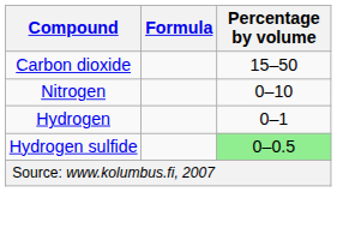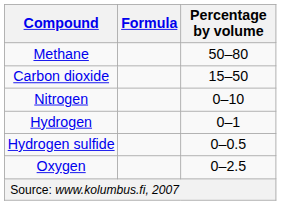+ row: Methane | 50–80
Hydrogen sulfide | Percentage by volume: lightgreen background -> no background
+ row: Oxygen | 0–2.5
